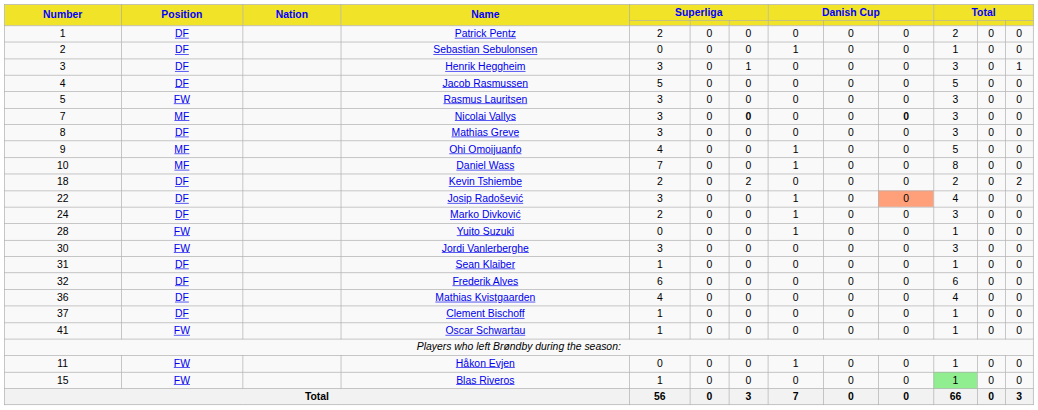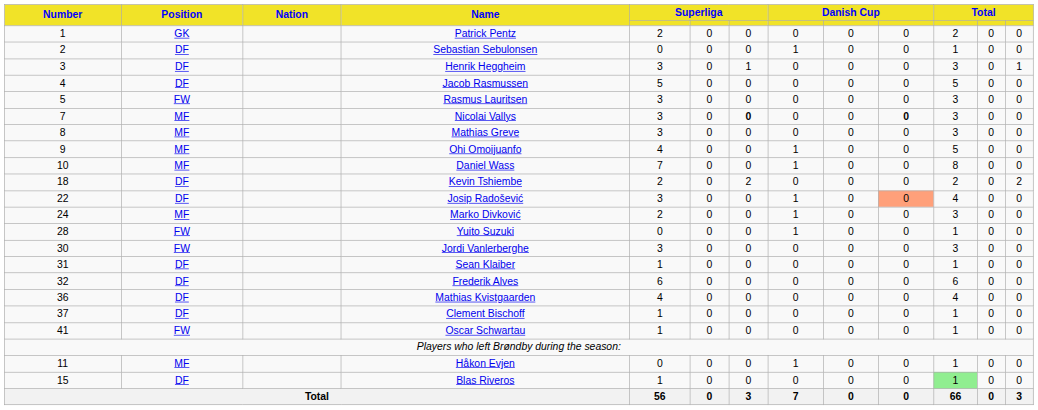Patrick Pentz | Position: DF -> GK
Mathias Greve | Position: DF -> MF
Marko Divković | Position: DF -> MF
Håkon Evjen | Position: FW -> MF
Blas Riveros | Position: FW -> DF
